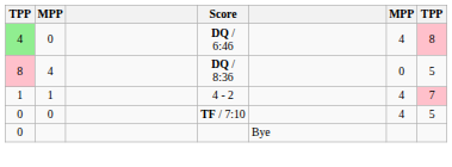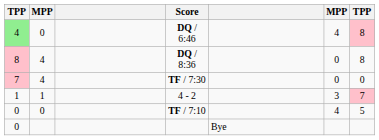DQ / 8:36 | column 7: 5 -> 8
+ row: 7 | 4 | TF / 7:30 | 0 | 0
4 - 2 | column 6: 4 -> 3
